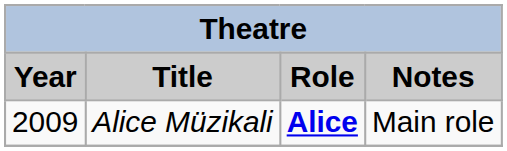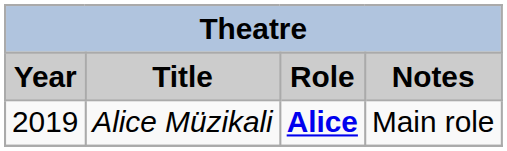Alice Müzikali | Year: 2009 -> 2019
